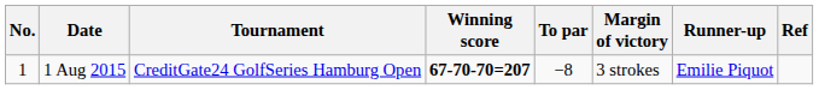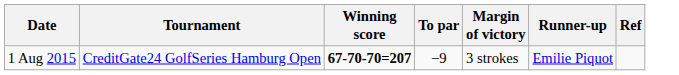- column: No. | 1
1 Aug 2015 | To par: −8 -> −9
